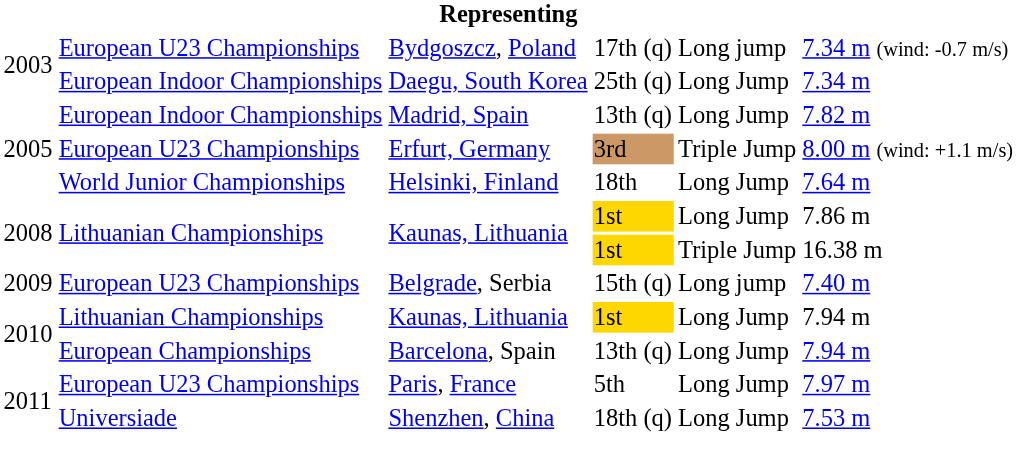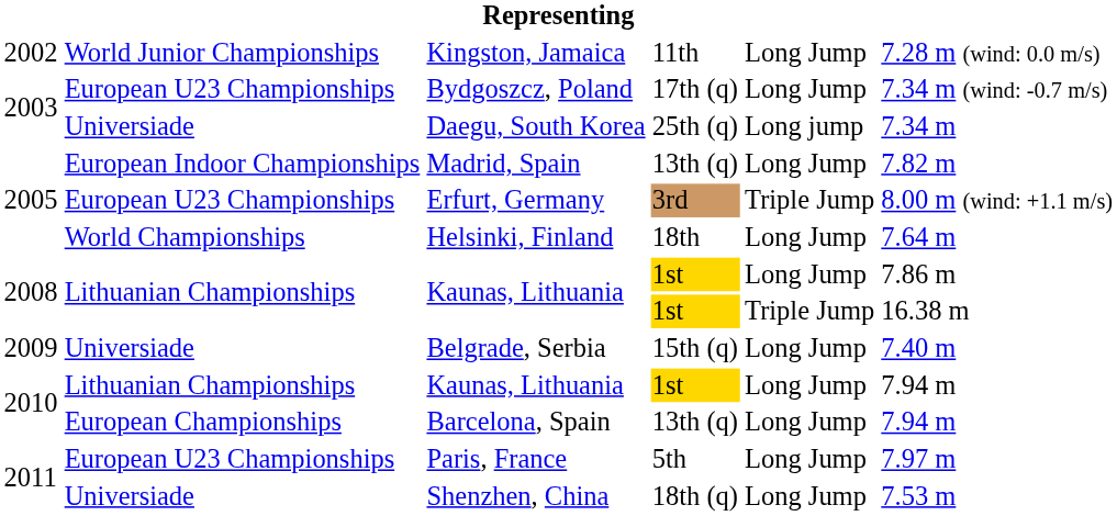+ row: 2002 | World Junior Championships | Kingston, Jamaica | 11th | Long Jump | 7.28 m (wind: 0.0 m/s)
Bydgoszcz, Poland | column 5: Long jump -> Long Jump
Daegu, South Korea | column 2: European Indoor Championships -> Universiade
Daegu, South Korea | column 5: Long Jump -> Long jump
Helsinki, Finland | column 2: World Junior Championships -> World Championships
Belgrade, Serbia | column 2: European U23 Championships -> Universiade
Belgrade, Serbia | column 5: Long jump -> Long Jump
